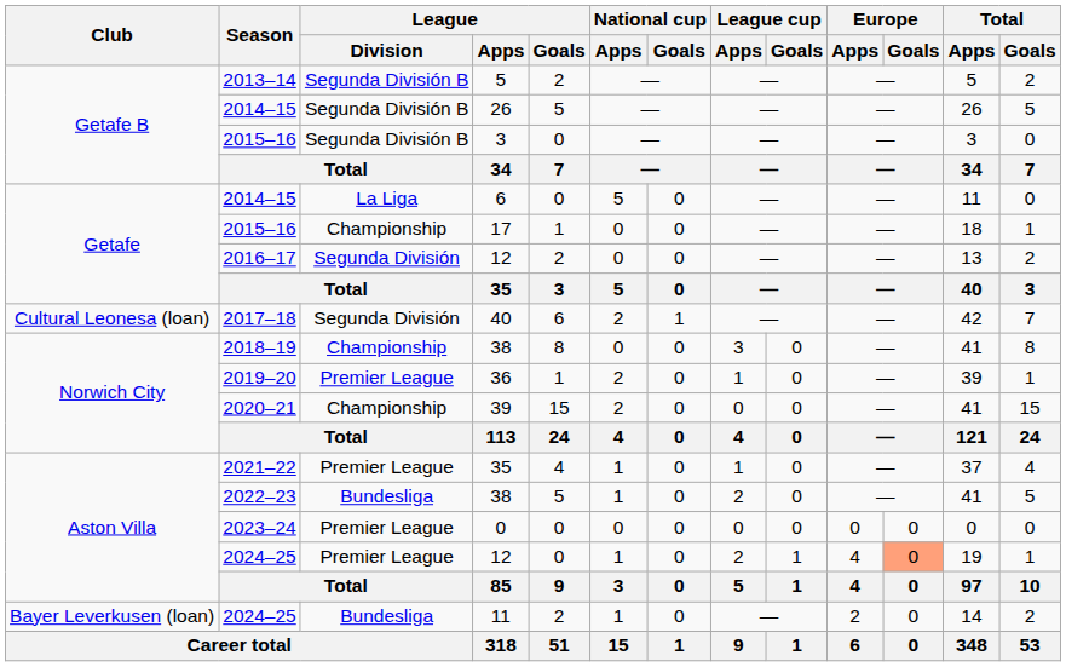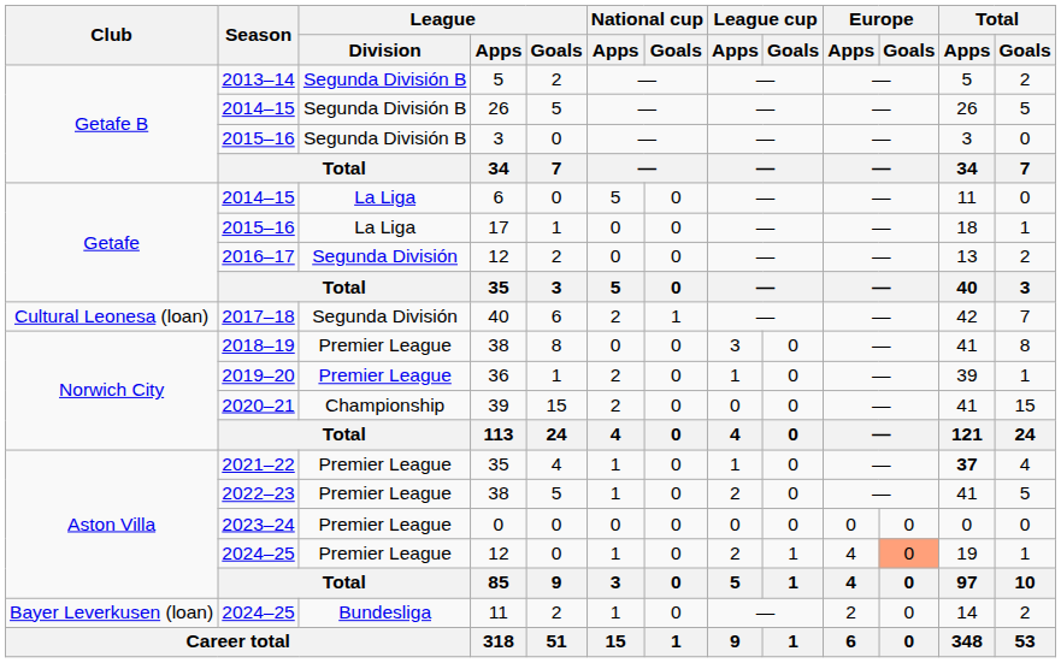17 | League / Division: Championship -> La Liga
2018–19 / 38 | League / Division: Championship -> Premier League
2021–22 / 35 | Total / Apps: normal -> bold
2022–23 / 38 | League / Division: Bundesliga -> Premier League
